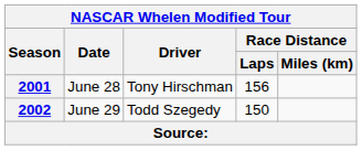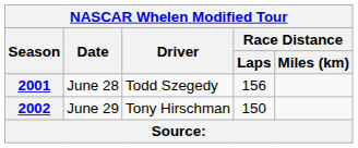2001 | Driver: Tony Hirschman -> Todd Szegedy
2002 | Driver: Todd Szegedy -> Tony Hirschman
